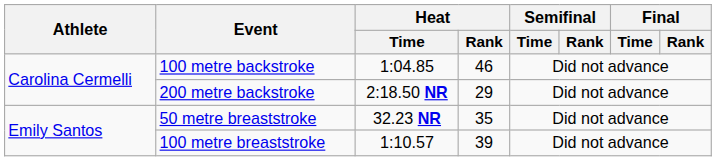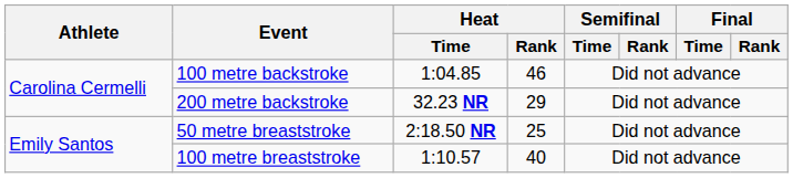200 metre backstroke | Heat / Time: 2:18.50 NR -> 32.23 NR
50 metre breaststroke | Heat / Time: 32.23 NR -> 2:18.50 NR
50 metre breaststroke | Heat / Rank: 35 -> 25
100 metre breaststroke | Heat / Rank: 39 -> 40
